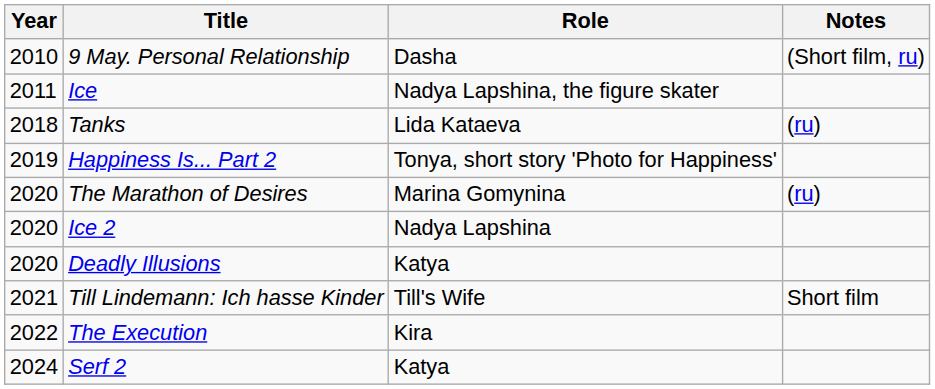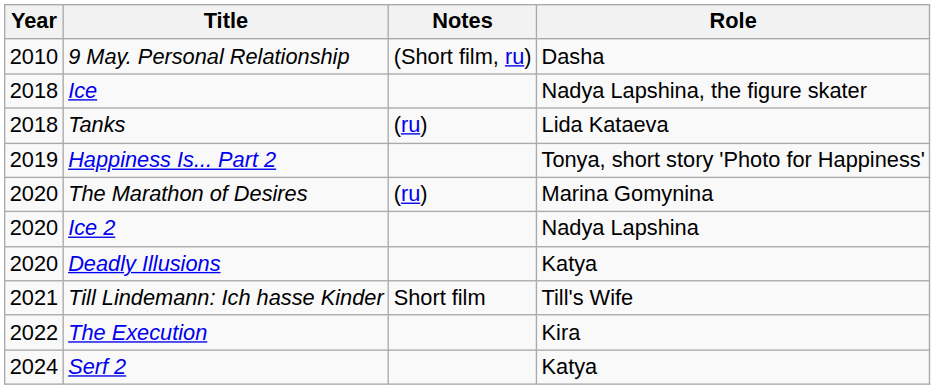columns swapped: Role <-> Notes
Ice | Year: 2011 -> 2018
